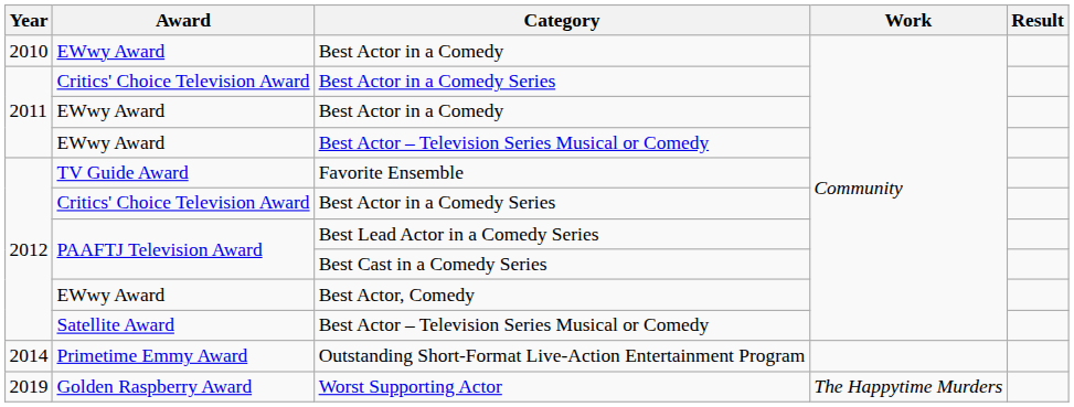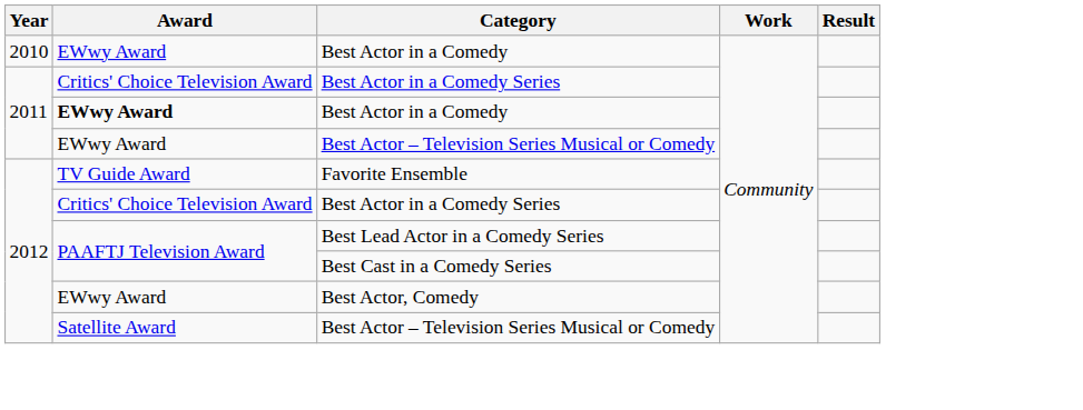2011 / Best Actor in a Comedy | Award: normal -> bold
- row: 2014 | Primetime Emmy Award | Outstanding Short-Format Live-Action Entertainment Program
- row: 2019 | Golden Raspberry Award | Worst Supporting Actor | The Happytime Murders
